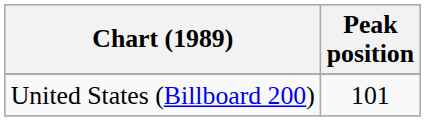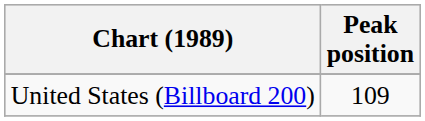United States (Billboard 200) | Peak position: 101 -> 109
